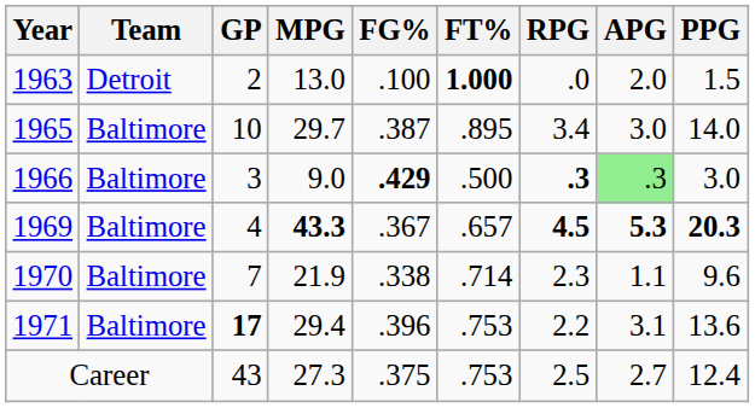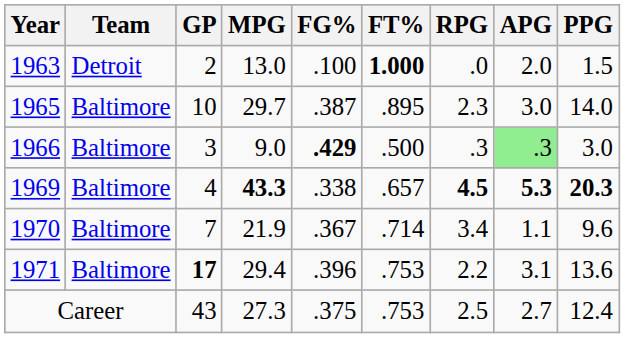1965 | RPG: 3.4 -> 2.3
1966 | RPG: bold -> normal
1969 | FG%: .367 -> .338
1970 | FG%: .338 -> .367
1970 | RPG: 2.3 -> 3.4
